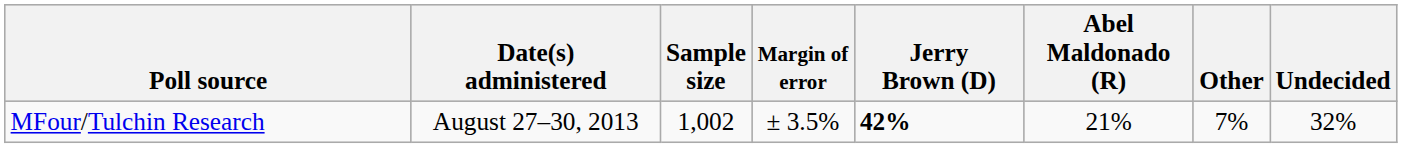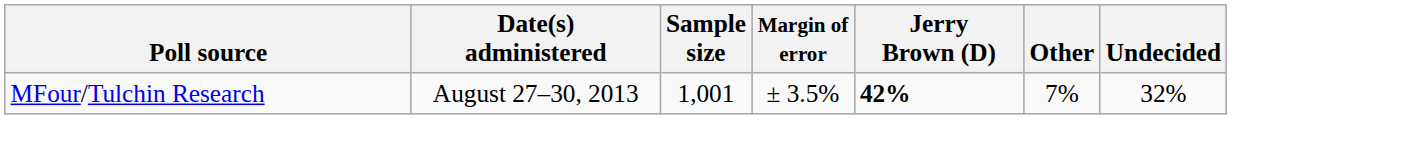- column: Abel Maldonado (R) | 21%
MFour/Tulchin Research | Sample size: 1,002 -> 1,001
